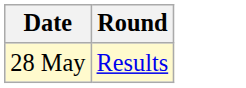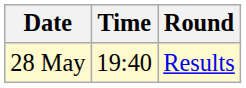+ column: Time | 19:40
